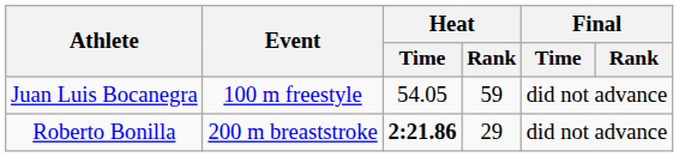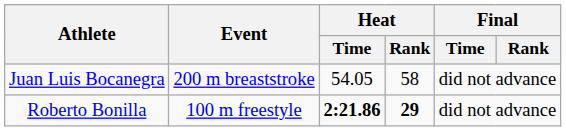Juan Luis Bocanegra | Event: 100 m freestyle -> 200 m breaststroke
Juan Luis Bocanegra | Heat / Rank: 59 -> 58
Roberto Bonilla | Event: 200 m breaststroke -> 100 m freestyle
Roberto Bonilla | Heat / Rank: normal -> bold
